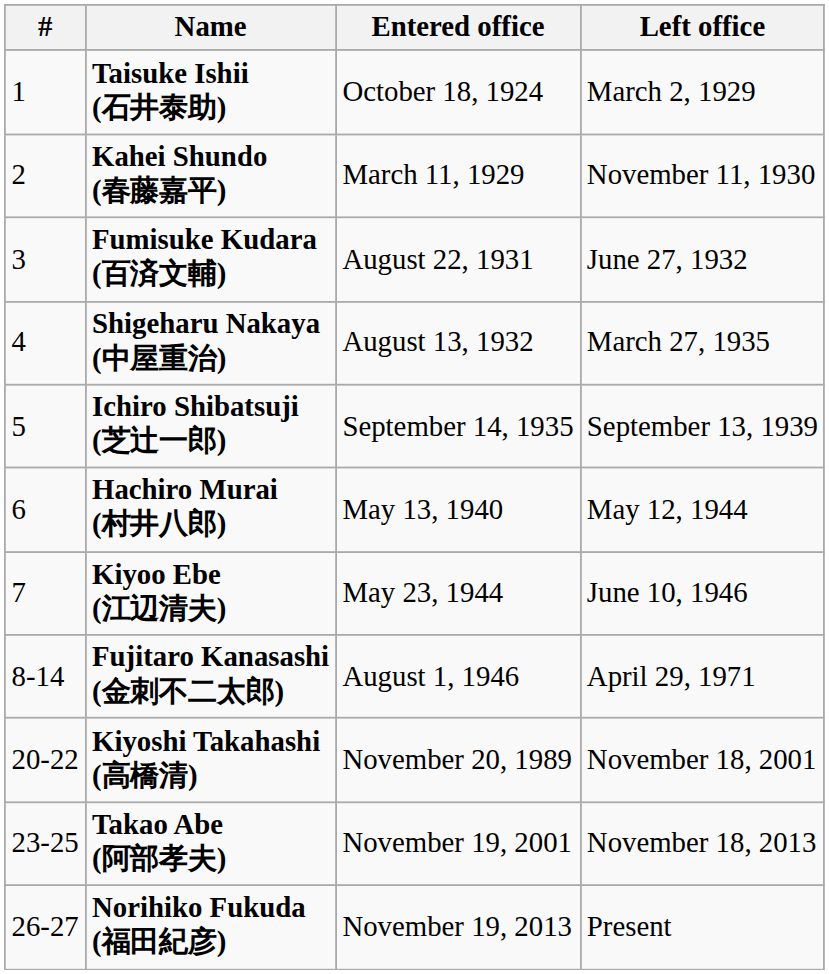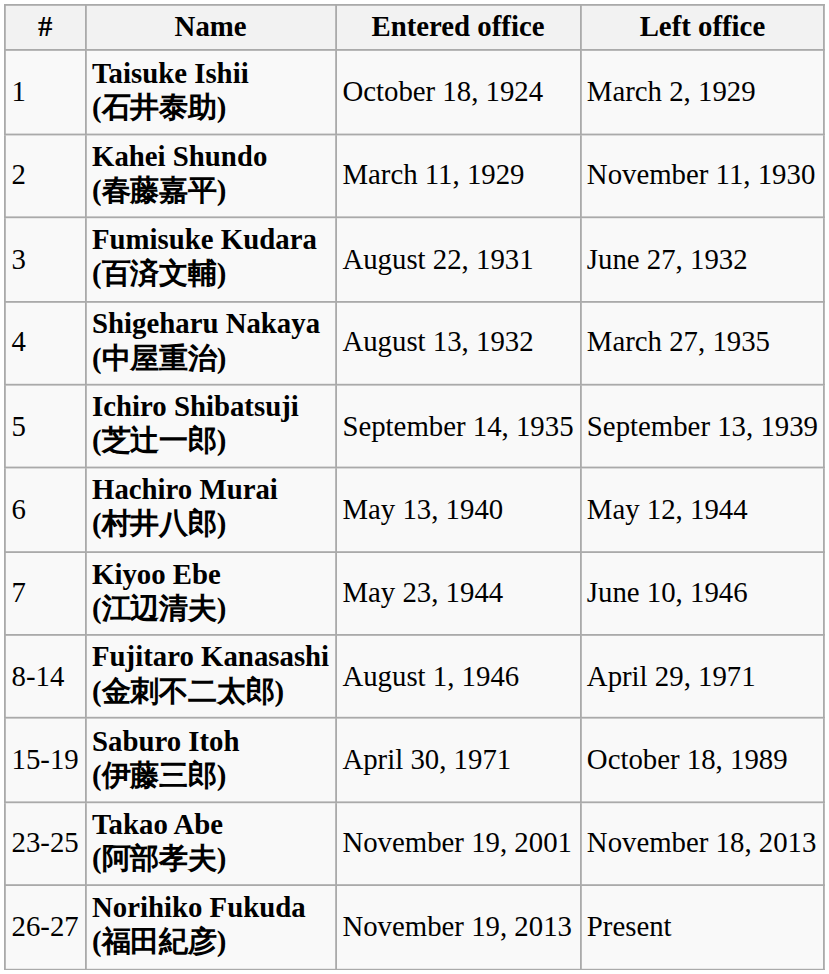+ row: 15-19 | Saburo Itoh (伊藤三郎) | April 30, 1971 | October 18, 1989
- row: 20-22 | Kiyoshi Takahashi (高橋清) | November 20, 1989 | November 18, 2001
